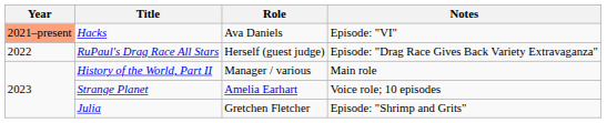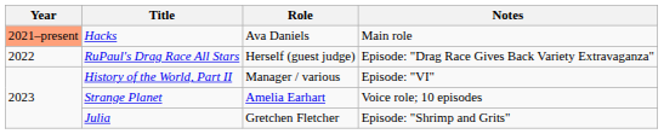Hacks | Notes: Episode: "VI" -> Main role
History of the World, Part II | Notes: Main role -> Episode: "VI"
